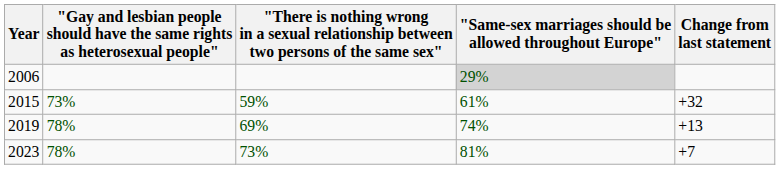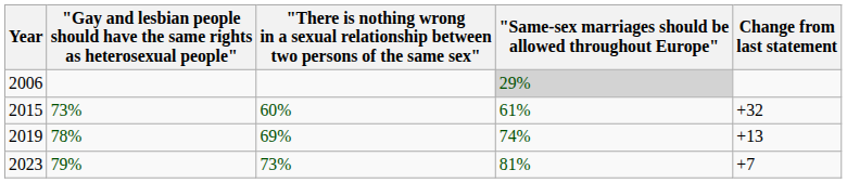2015 | column 3: 59% -> 60%
2023 | column 2: 78% -> 79%
